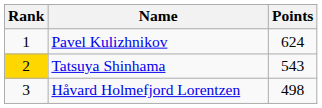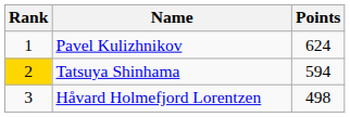Tatsuya Shinhama | Points: 543 -> 594
